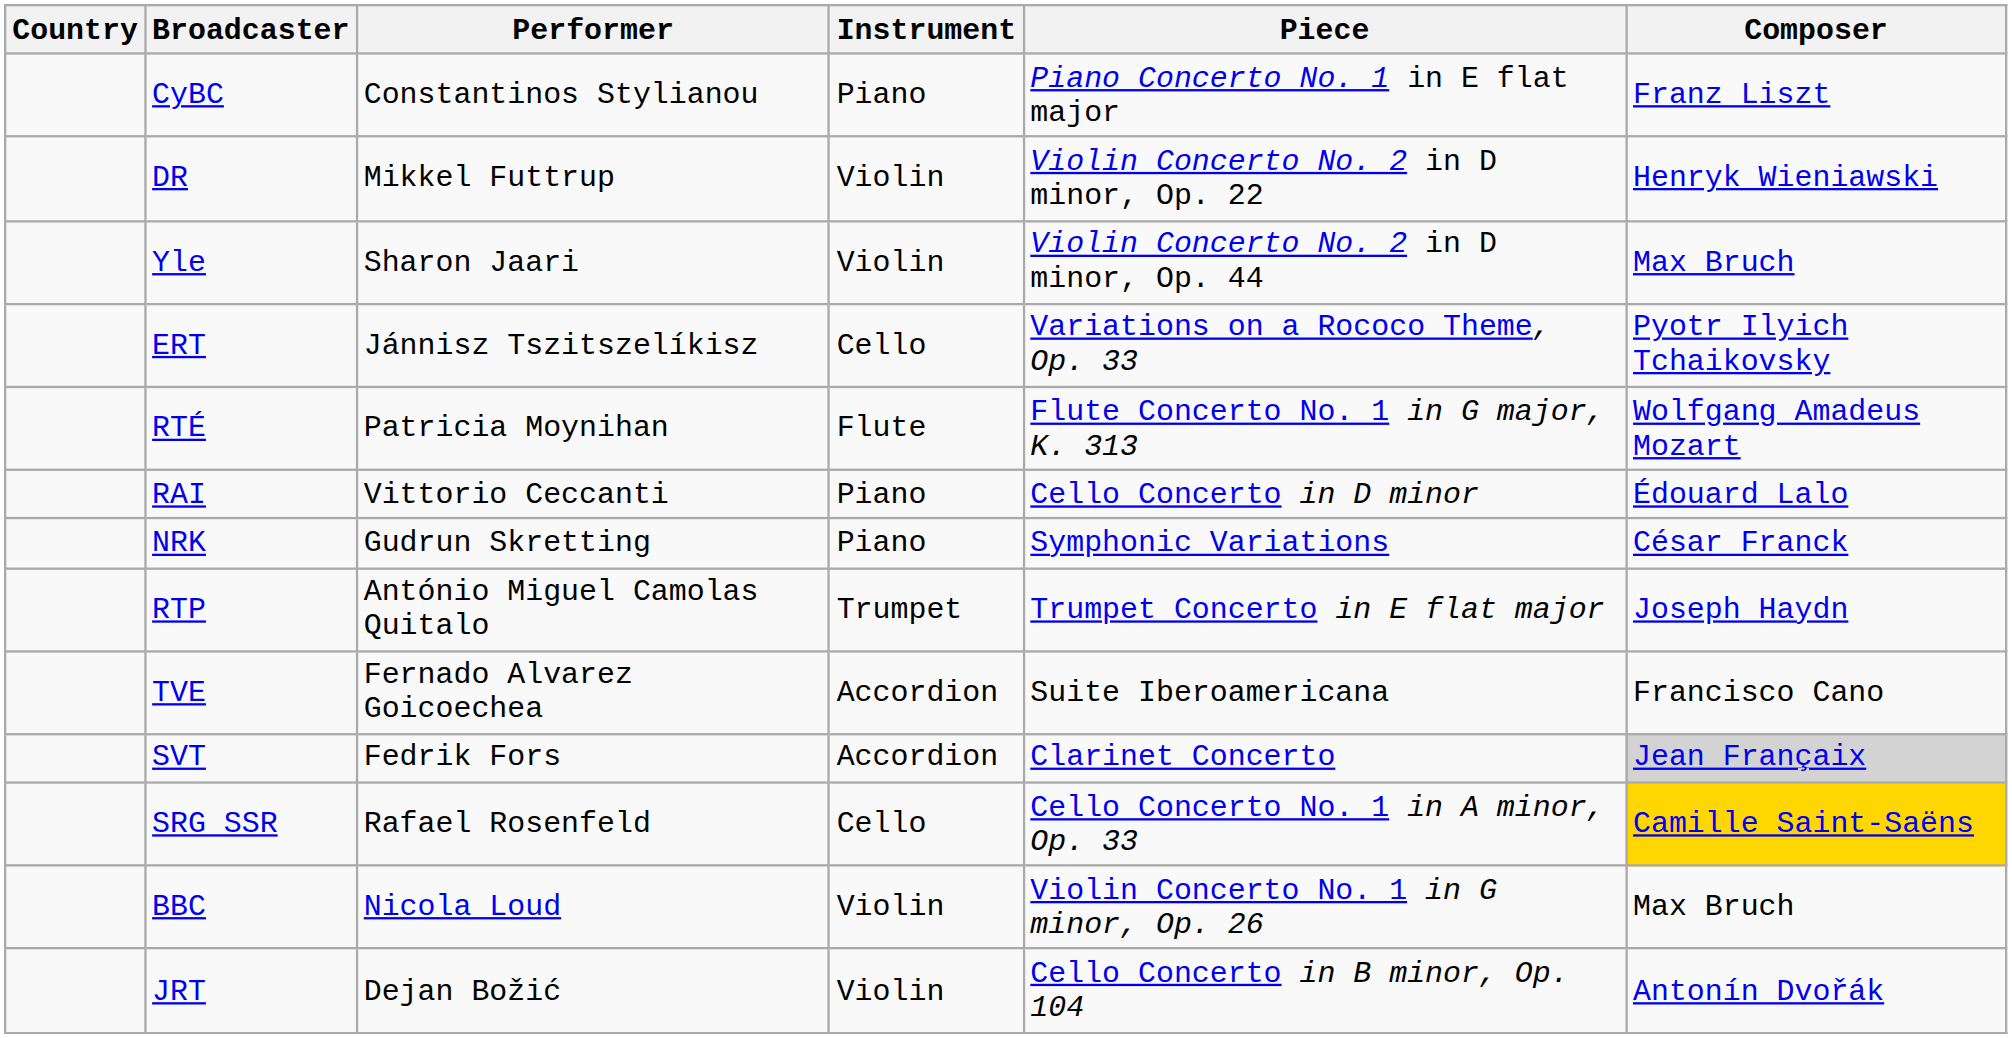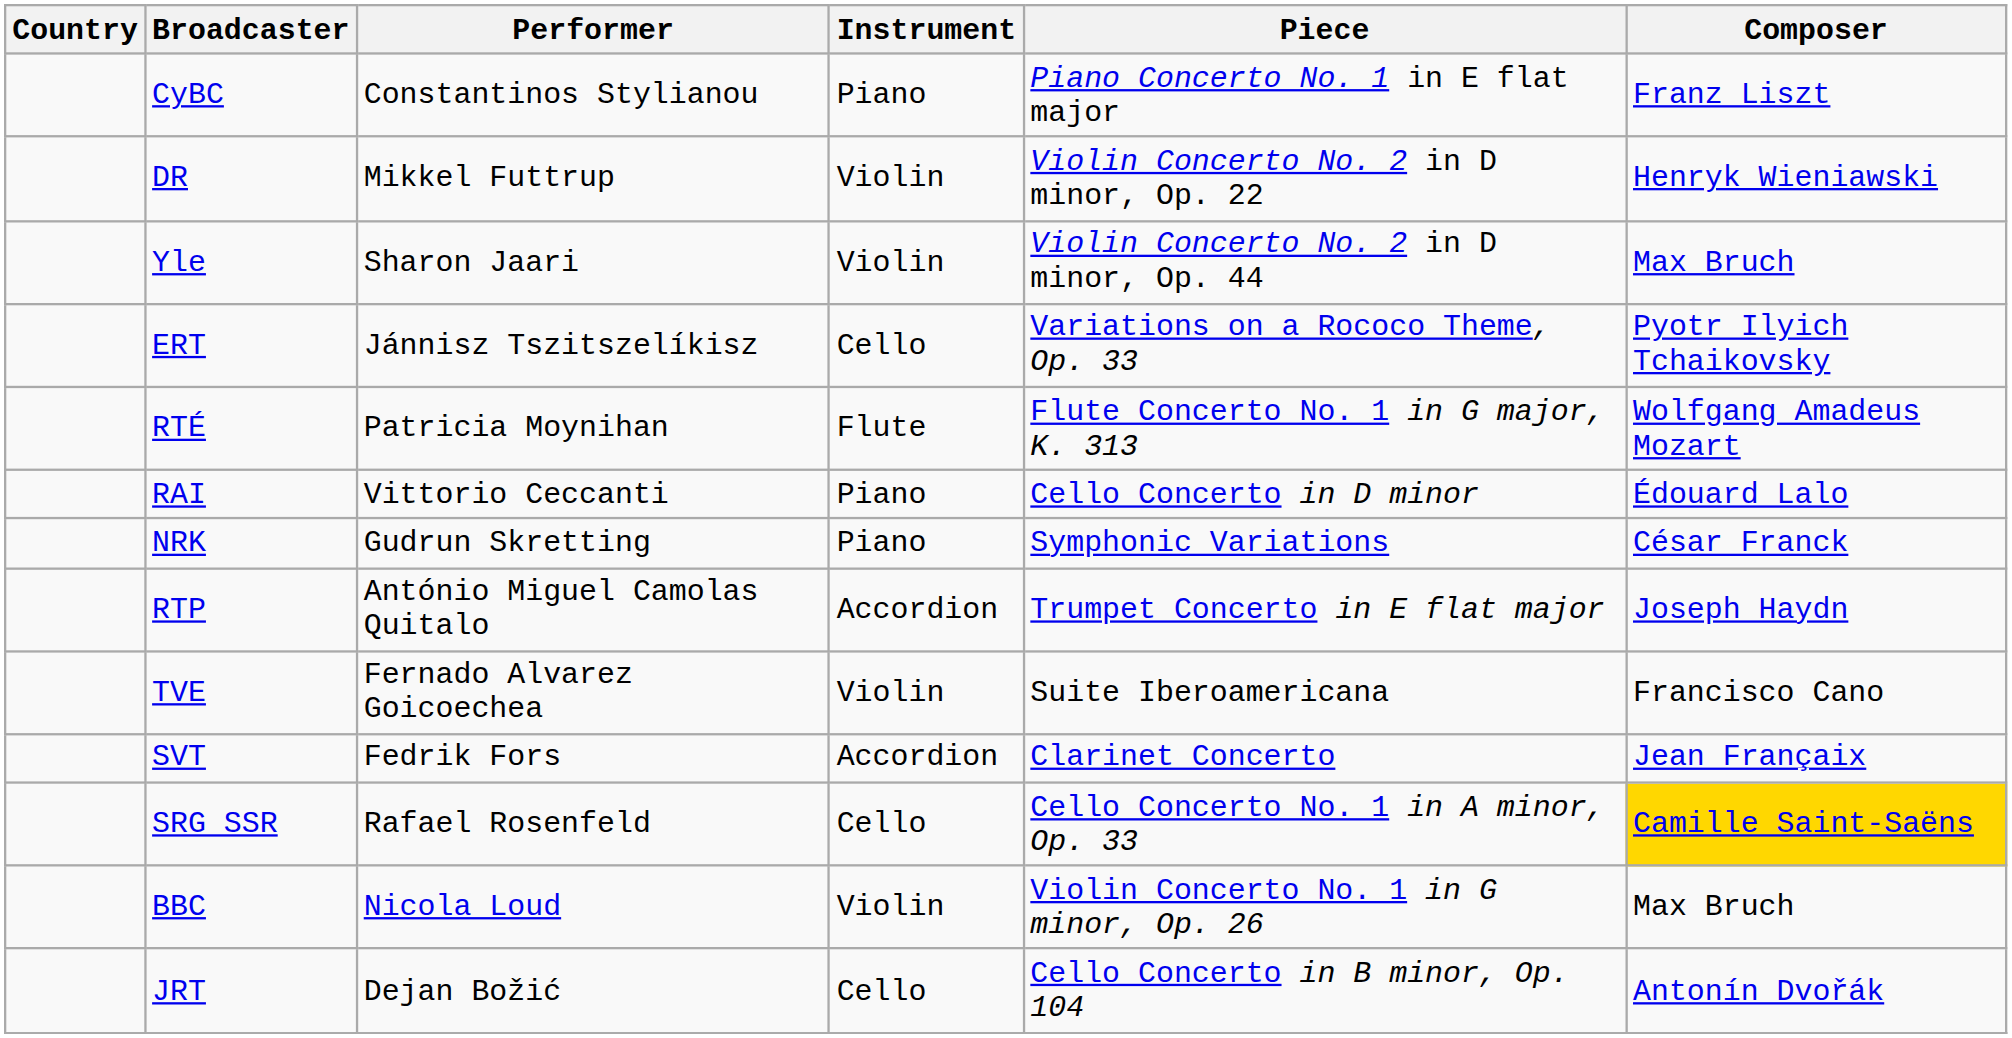RTP | Instrument: Trumpet -> Accordion
TVE | Instrument: Accordion -> Violin
SVT | Composer: lightgrey background -> no background
JRT | Instrument: Violin -> Cello
